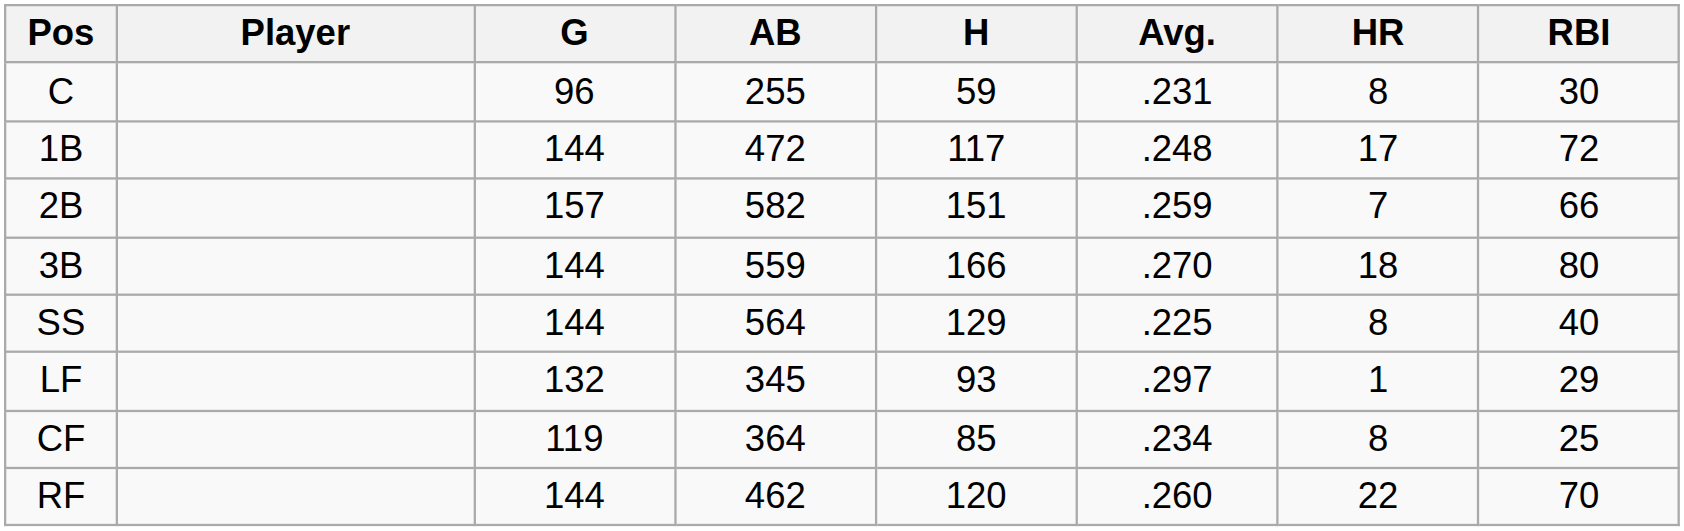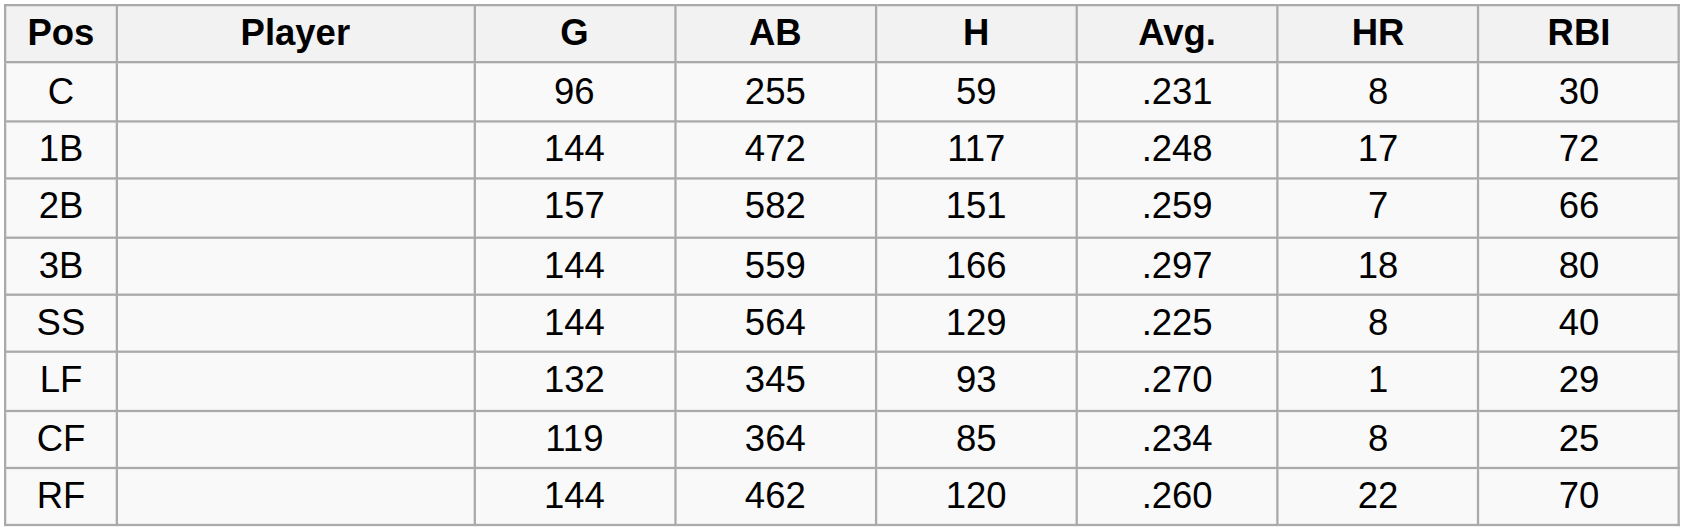3B | Avg.: .270 -> .297
LF | Avg.: .297 -> .270
